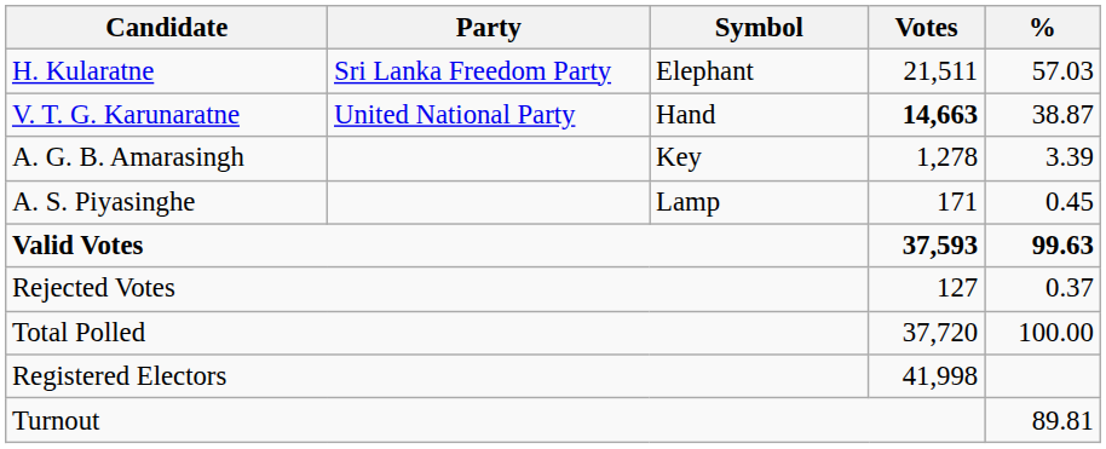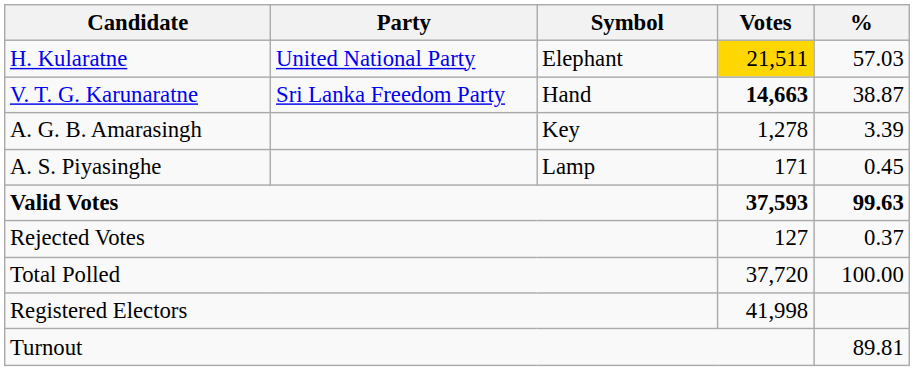H. Kularatne | Party: Sri Lanka Freedom Party -> United National Party
H. Kularatne | Votes: no background -> gold background
V. T. G. Karunaratne | Party: United National Party -> Sri Lanka Freedom Party
